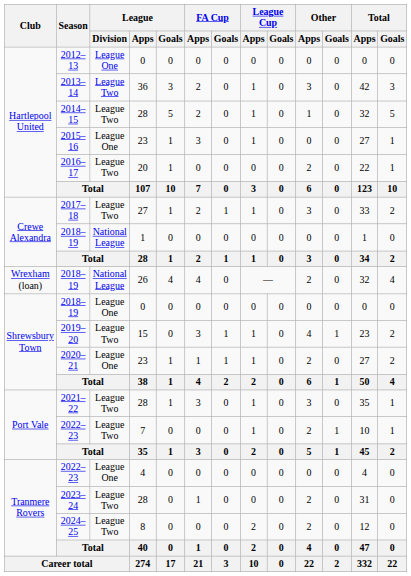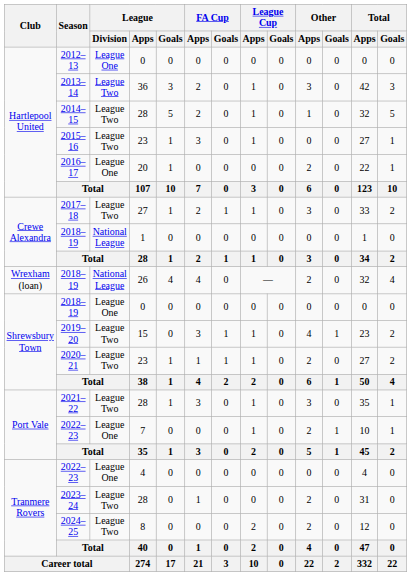2015–16 | League / Division: League One -> League Two
2016–17 | League / Division: League Two -> League One
2020–21 | League / Division: League One -> League Two
2022–23 / 7 | League / Division: League Two -> League One
